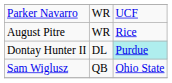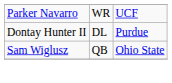- row: August Pitre | WR | Rice
Dontay Hunter II | column 3: paleturquoise background -> no background
